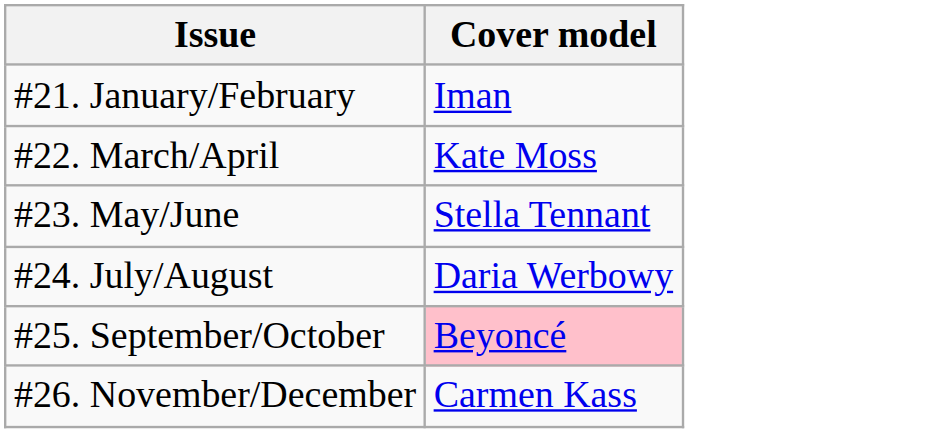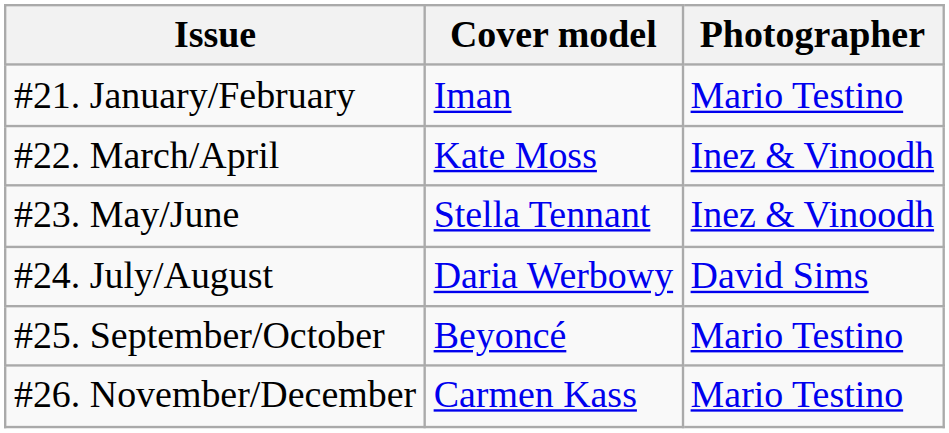+ column: Photographer | Mario Testino | Inez & Vinoodh | Inez & Vinoodh | David Sims | Mario Testino | Mario Testino
#25. September/October | Cover model: pink background -> no background
